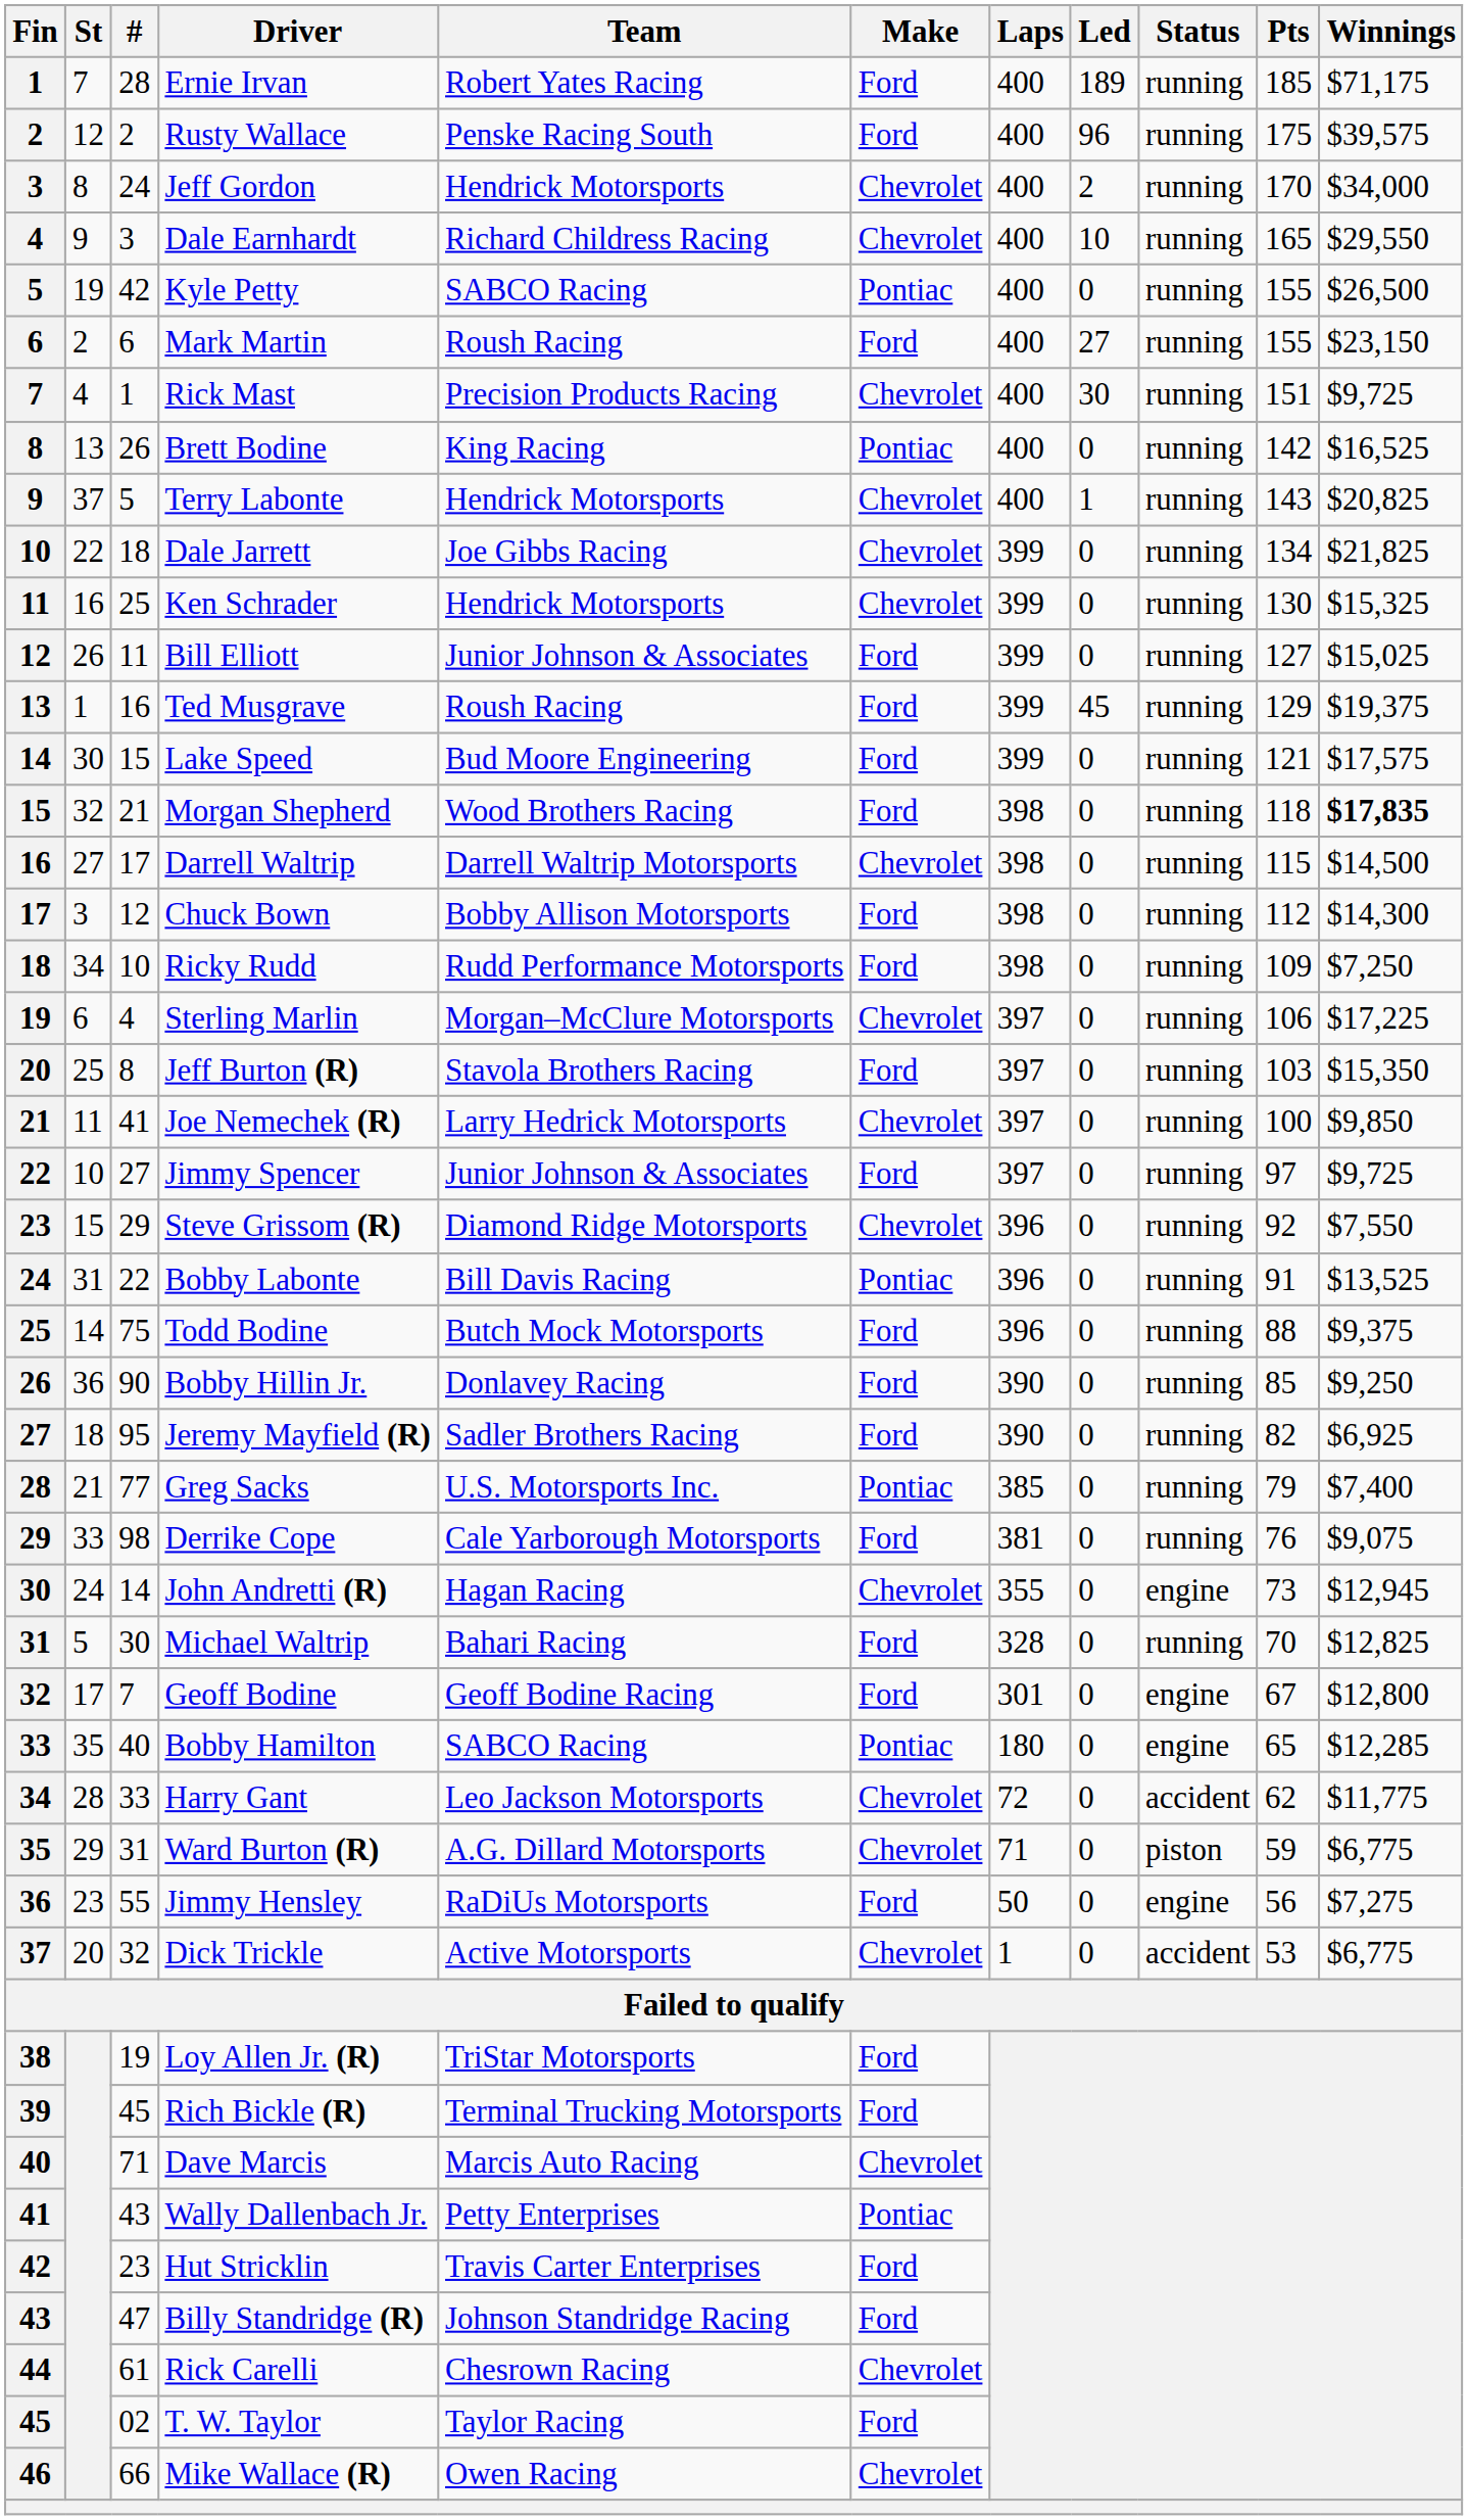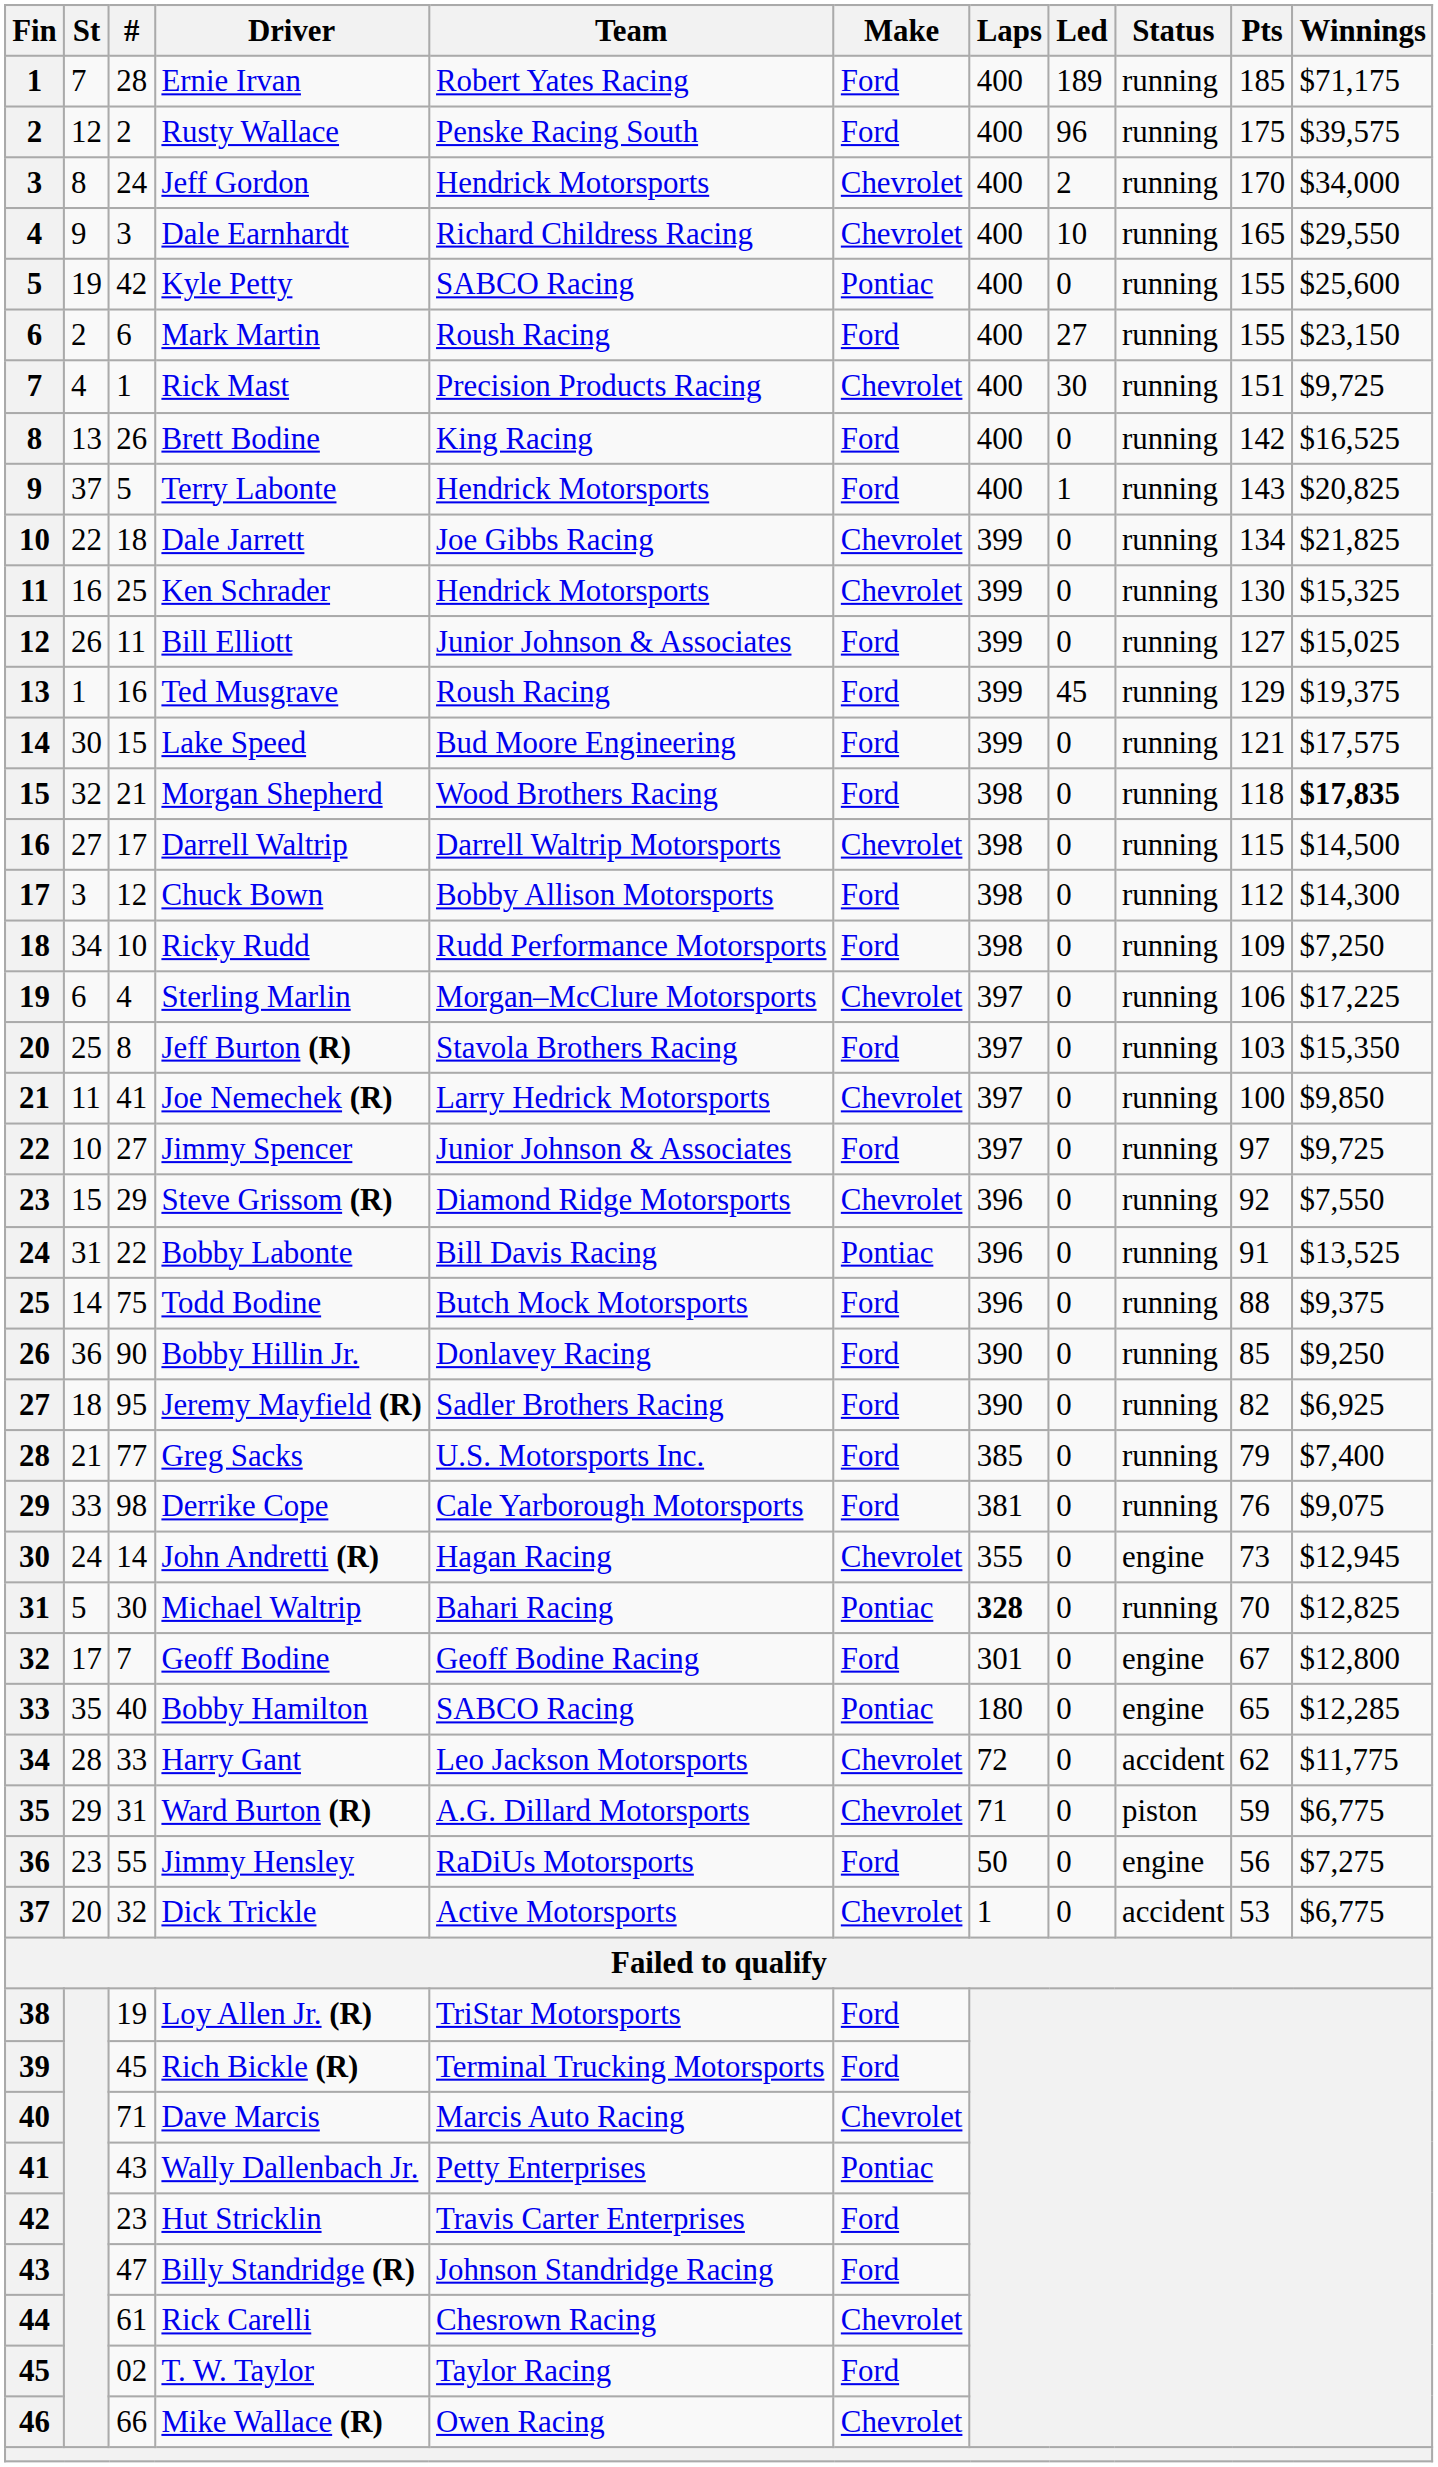Kyle Petty | Winnings: $26,500 -> $25,600
Brett Bodine | Make: Pontiac -> Ford
Terry Labonte | Make: Chevrolet -> Ford
Greg Sacks | Make: Pontiac -> Ford
Michael Waltrip | Make: Ford -> Pontiac
Michael Waltrip | Laps: normal -> bold
